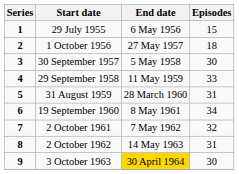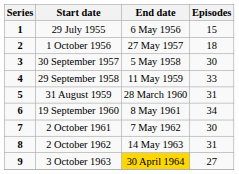2 October 1961 | Episodes: 32 -> 30
3 October 1963 | Episodes: 30 -> 27
